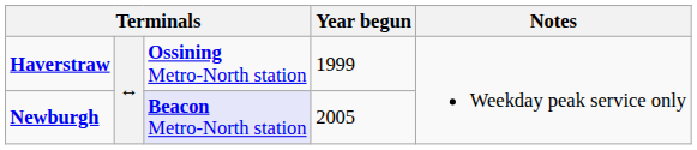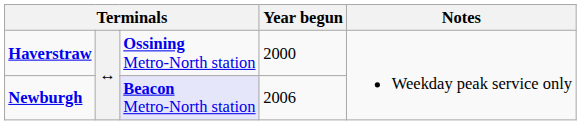Haverstraw | Year begun: 1999 -> 2000
Newburgh | Year begun: 2005 -> 2006
